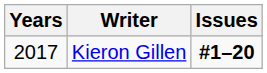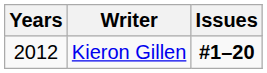Kieron Gillen | Years: 2017 -> 2012
